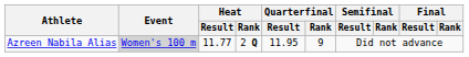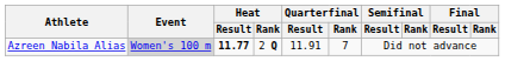Azreen Nabila Alias | Heat / Result: normal -> bold
Azreen Nabila Alias | Quarterfinal / Result: 11.95 -> 11.91
Azreen Nabila Alias | Quarterfinal / Rank: 9 -> 7
